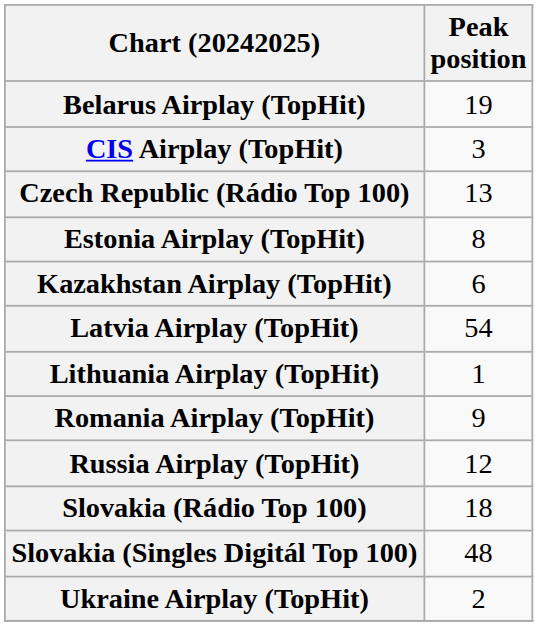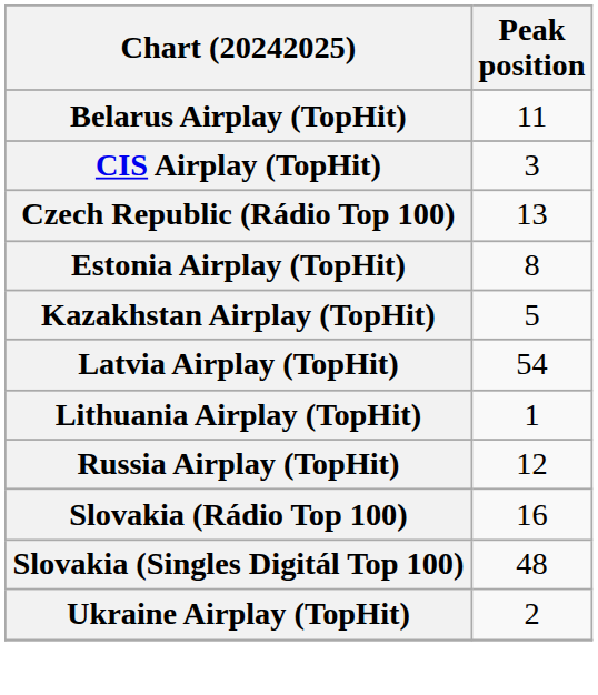Belarus Airplay (TopHit) | Peak position: 19 -> 11
Kazakhstan Airplay (TopHit) | Peak position: 6 -> 5
- row: Romania Airplay (TopHit) | 9
Slovakia (Rádio Top 100) | Peak position: 18 -> 16
